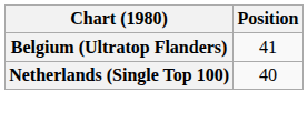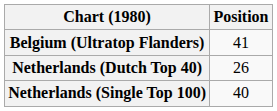+ row: Netherlands (Dutch Top 40) | 26
